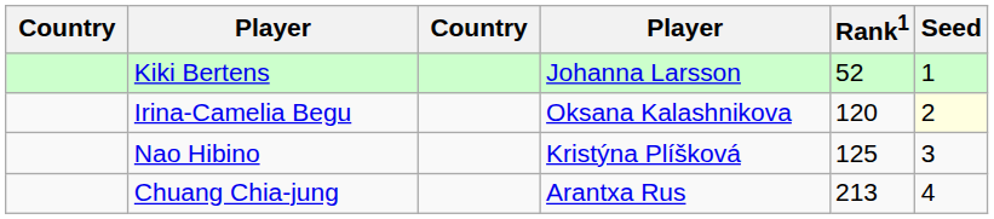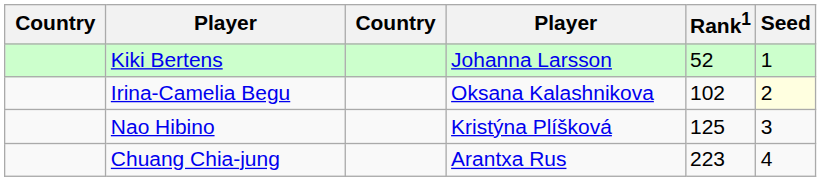Irina-Camelia Begu | Rank1: 120 -> 102
Chuang Chia-jung | Rank1: 213 -> 223
